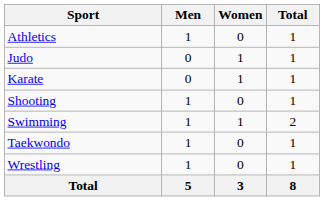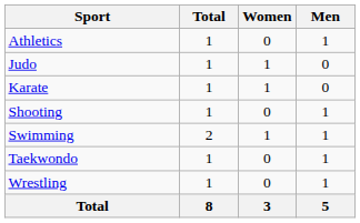columns swapped: Men <-> Total
